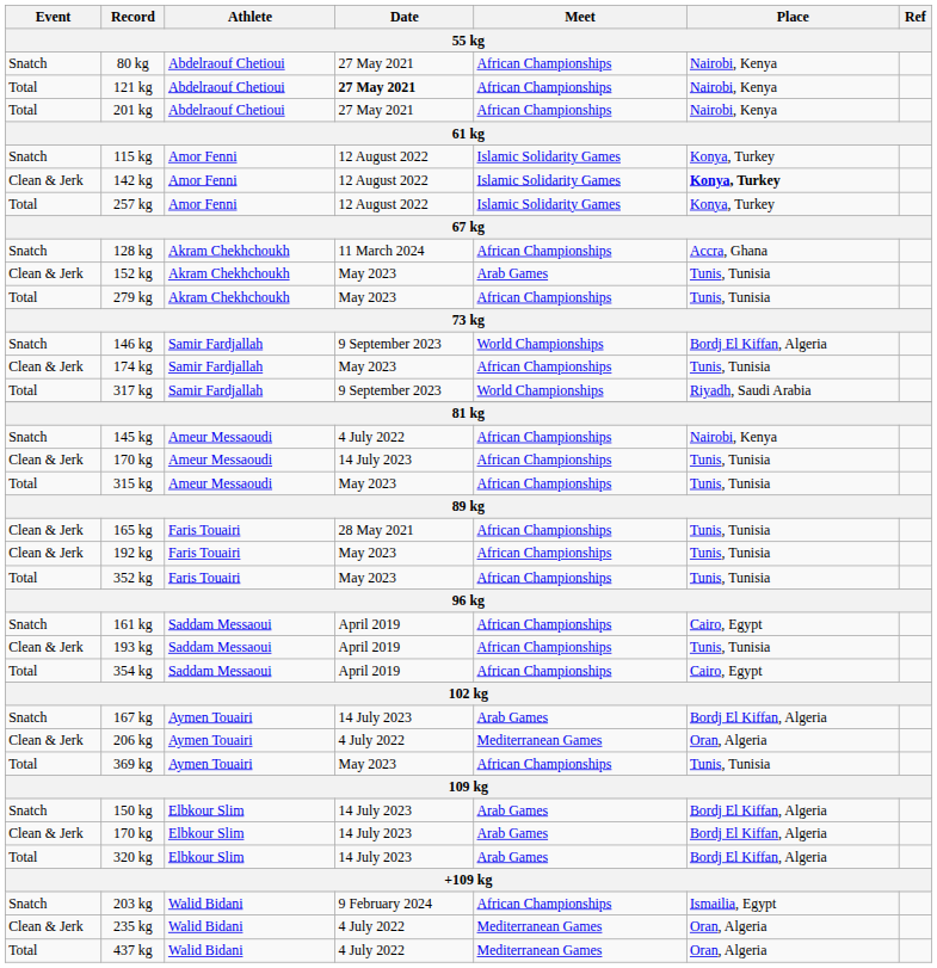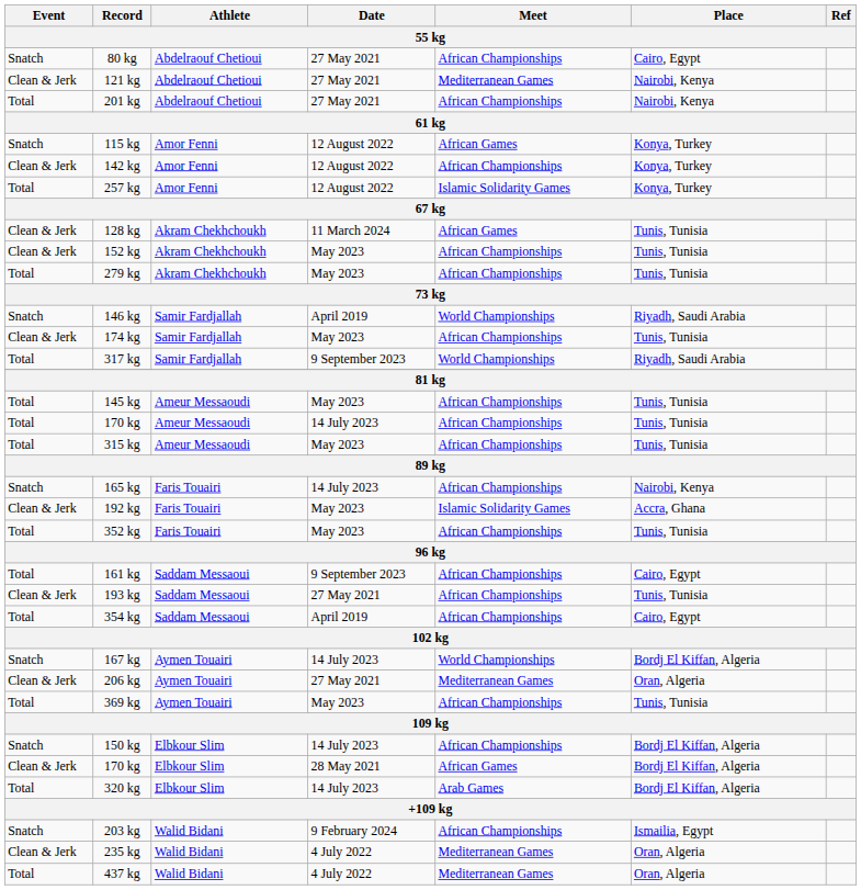80 kg | Place: Nairobi, Kenya -> Cairo, Egypt
121 kg | Event: Total -> Clean & Jerk
121 kg | Date: bold -> normal
121 kg | Meet: African Championships -> Mediterranean Games
115 kg | Meet: Islamic Solidarity Games -> African Games
142 kg | Meet: Islamic Solidarity Games -> African Championships
142 kg | Place: bold -> normal
128 kg | Event: Snatch -> Clean & Jerk
128 kg | Meet: African Championships -> African Games
128 kg | Place: Accra, Ghana -> Tunis, Tunisia
152 kg | Meet: Arab Games -> African Championships
146 kg | Date: 9 September 2023 -> April 2019
146 kg | Place: Bordj El Kiffan, Algeria -> Riyadh, Saudi Arabia
145 kg | Event: Snatch -> Total
145 kg | Date: 4 July 2022 -> May 2023
145 kg | Place: Nairobi, Kenya -> Tunis, Tunisia
170 kg / Ameur Messaoudi | Event: Clean & Jerk -> Total
165 kg | Event: Clean & Jerk -> Snatch
165 kg | Date: 28 May 2021 -> 14 July 2023
165 kg | Place: Tunis, Tunisia -> Nairobi, Kenya
192 kg | Meet: African Championships -> Islamic Solidarity Games
192 kg | Place: Tunis, Tunisia -> Accra, Ghana
161 kg | Event: Snatch -> Total
161 kg | Date: April 2019 -> 9 September 2023
193 kg | Date: April 2019 -> 27 May 2021
167 kg | Meet: Arab Games -> World Championships
206 kg | Date: 4 July 2022 -> 27 May 2021
150 kg | Meet: Arab Games -> African Championships
170 kg / Elbkour Slim | Date: 14 July 2023 -> 28 May 2021
170 kg / Elbkour Slim | Meet: Arab Games -> African Games
